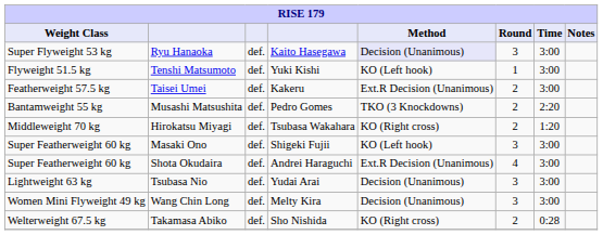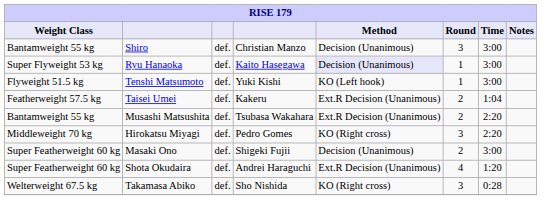+ row: Bantamweight 55 kg | Shiro | def. | Christian Manzo | Decision (Unanimous) | 3 | 3:00
Ryu Hanaoka | Round: 3 -> 1
Taisei Umei | Time: 3:00 -> 1:04
Musashi Matsushita | column 4: Pedro Gomes -> Tsubasa Wakahara
Musashi Matsushita | Method: TKO (3 Knockdowns) -> Ext.R Decision (Unanimous)
Hirokatsu Miyagi | column 4: Tsubasa Wakahara -> Pedro Gomes
Hirokatsu Miyagi | Round: 2 -> 3
Hirokatsu Miyagi | Time: 1:20 -> 2:20
Masaki Ono | Method: KO (Left hook) -> Decision (Unanimous)
Masaki Ono | Round: 3 -> 2
Shota Okudaira | Time: 3:00 -> 1:20
- row: Lightweight 63 kg | Tsubasa Nio | def. | Yudai Arai | Decision (Unanimous) | 3 | 3:00
- row: Women Mini Flyweight 49 kg | Wang Chin Long | def. | Melty Kira | Decision (Unanimous) | 3 | 3:00
Takamasa Abiko | Round: 2 -> 3
